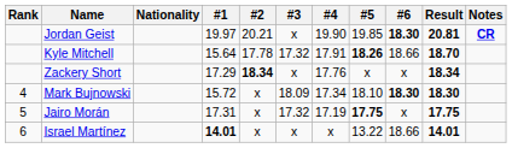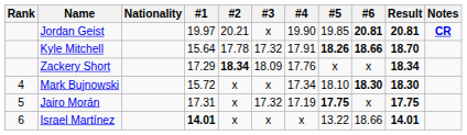Jordan Geist | #6: 18.30 -> 20.81
Kyle Mitchell | #6: normal -> bold
Zackery Short | #3: x -> 18.09
Mark Bujnowski | #3: 18.09 -> x
